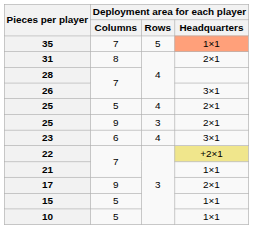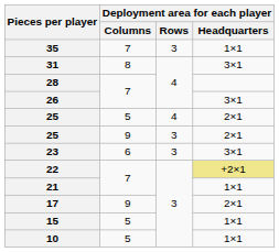35 | Deployment area for each player / Rows: 5 -> 3
35 | Deployment area for each player / Headquarters: lightsalmon background -> no background
31 | Deployment area for each player / Headquarters: 2×1 -> 3×1
23 | Deployment area for each player / Rows: 4 -> 3
